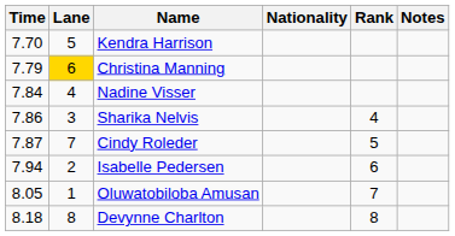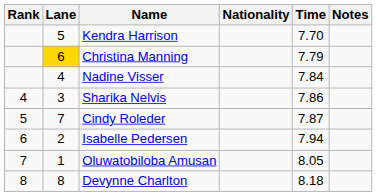columns swapped: Rank <-> Time
